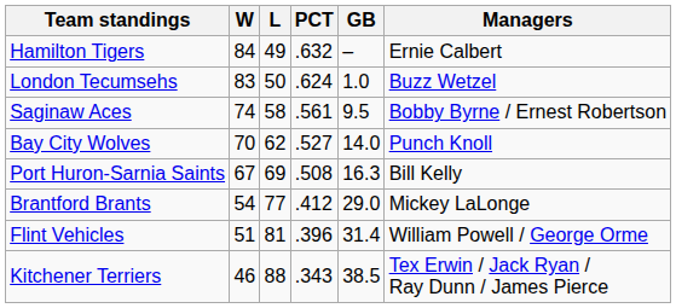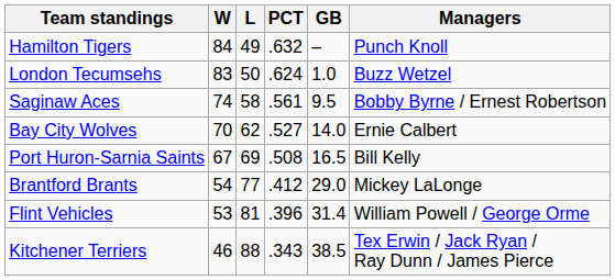Hamilton Tigers | Managers: Ernie Calbert -> Punch Knoll
Bay City Wolves | Managers: Punch Knoll -> Ernie Calbert
Port Huron-Sarnia Saints | GB: 16.3 -> 16.5
Flint Vehicles | W: 51 -> 53
